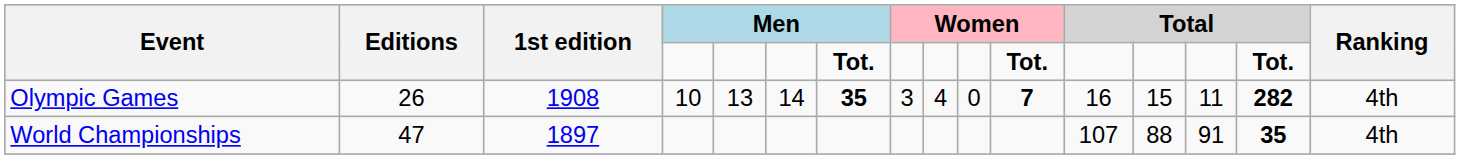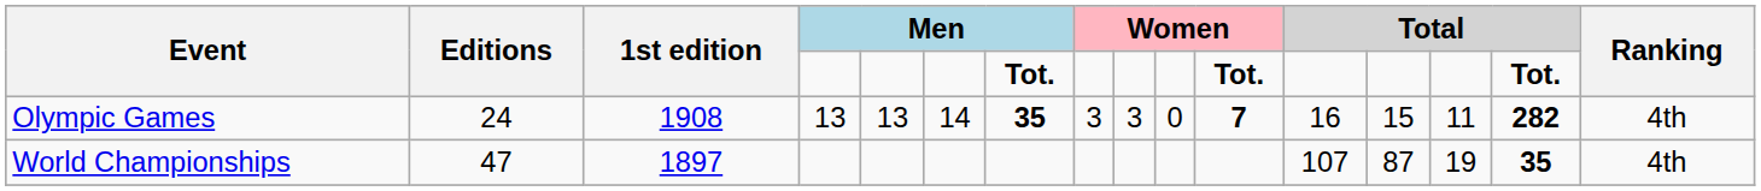Olympic Games | Editions: 26 -> 24
Olympic Games | column 4: 10 -> 13
Olympic Games | column 9: 4 -> 3
World Championships | column 13: 88 -> 87
World Championships | column 14: 91 -> 19
